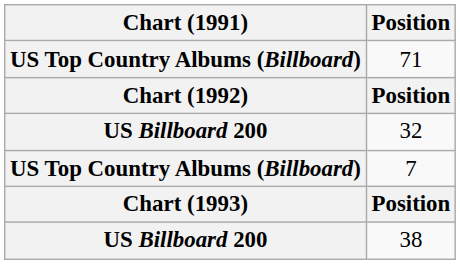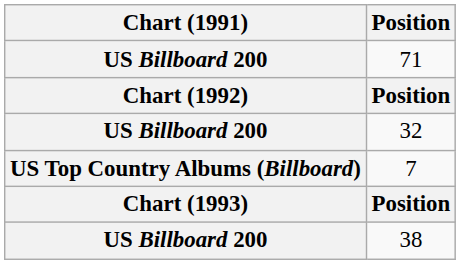71 | Chart (1991): US Top Country Albums (Billboard) -> US Billboard 200
